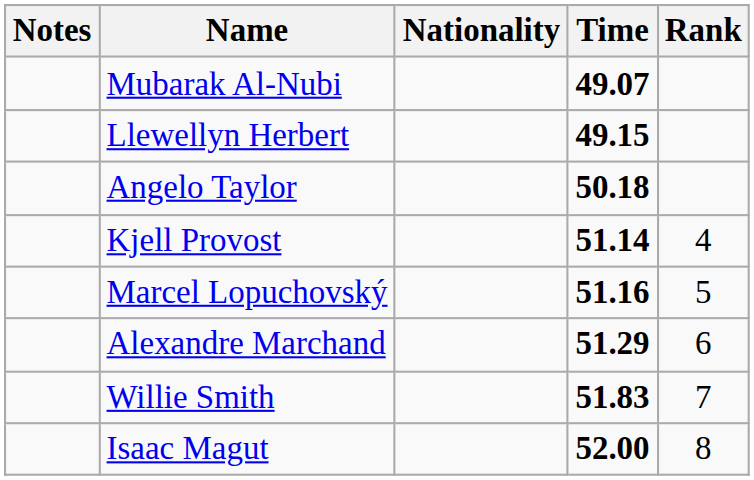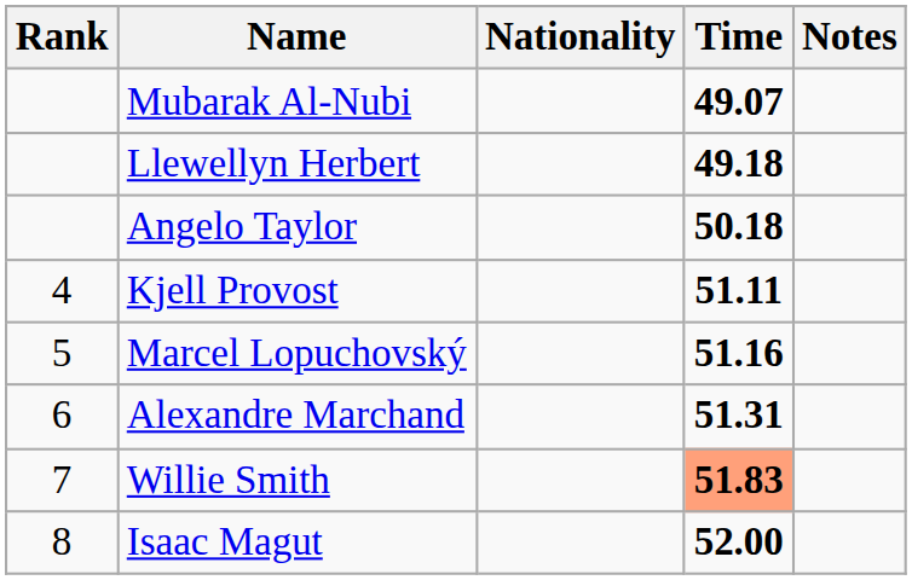columns swapped: Rank <-> Notes
Llewellyn Herbert | Time: 49.15 -> 49.18
Kjell Provost | Time: 51.14 -> 51.11
Alexandre Marchand | Time: 51.29 -> 51.31
Willie Smith | Time: no background -> lightsalmon background
